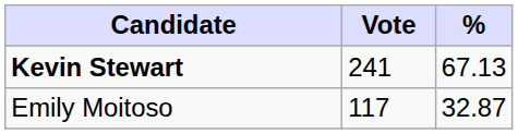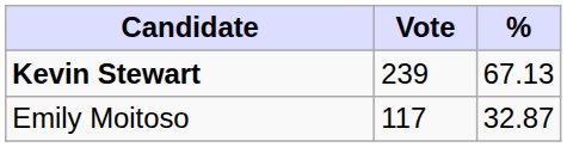Kevin Stewart | Vote: 241 -> 239
